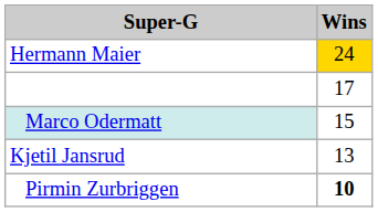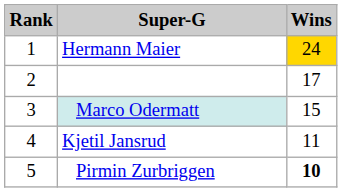+ column: Rank | 1 | 2 | 3 | 4 | 5
Kjetil Jansrud | Wins: 13 -> 11
